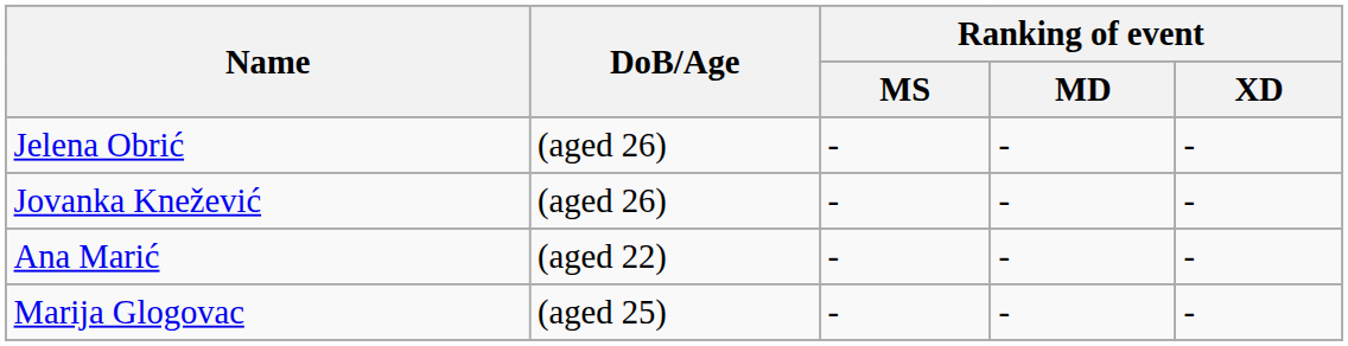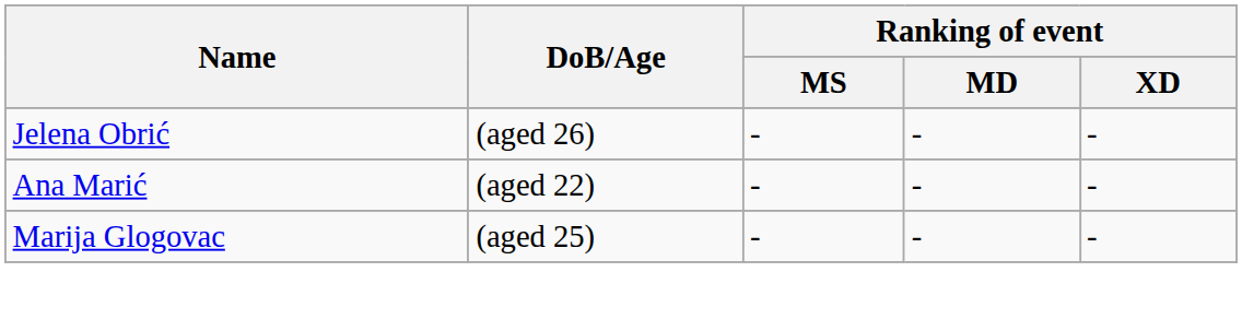- row: Jovanka Knežević | (aged 26) | - | - | -
